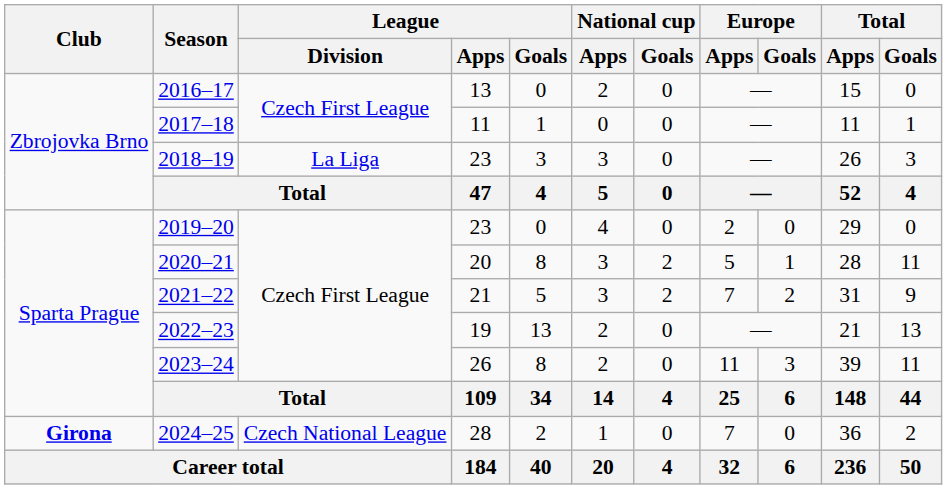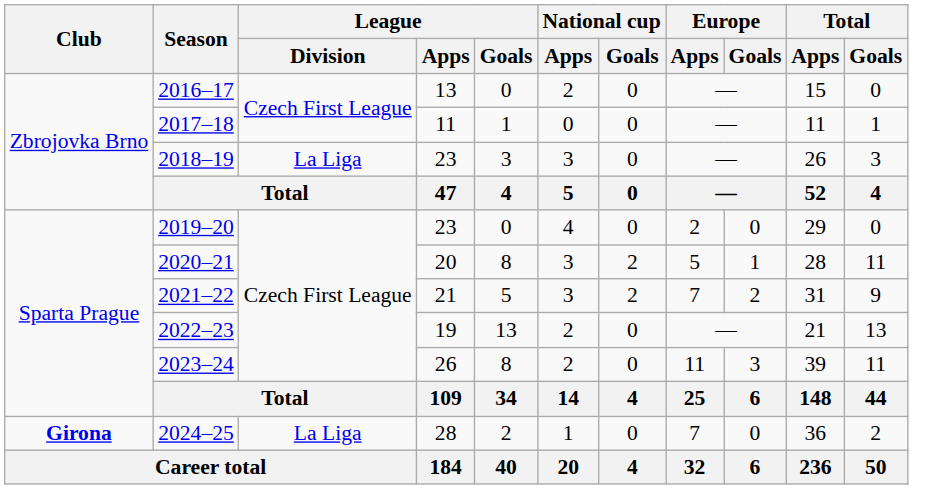2024–25 | League / Division: Czech National League -> La Liga
